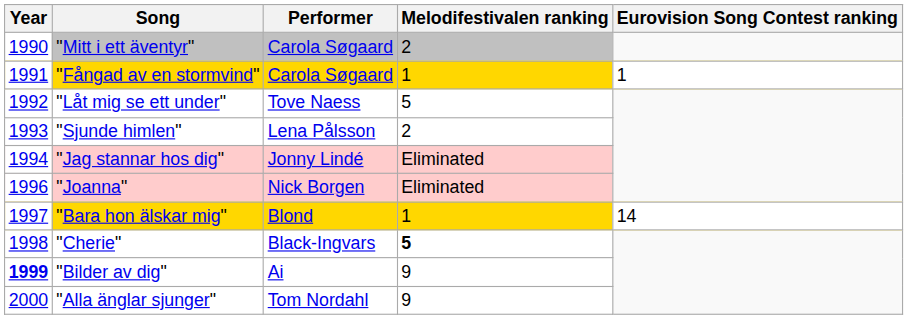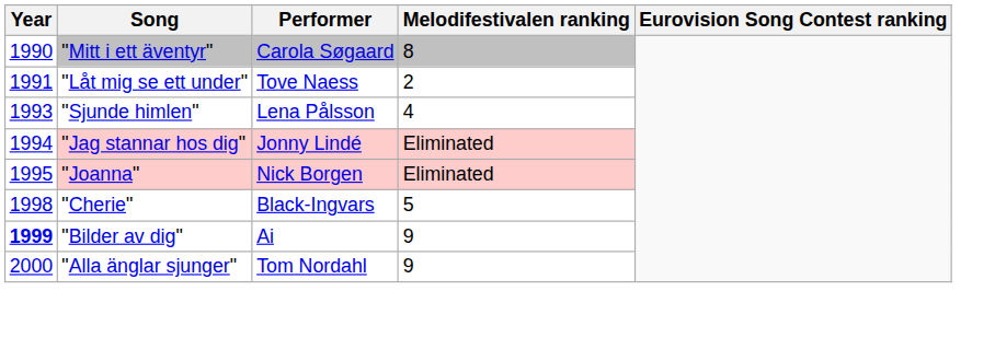"Mitt i ett äventyr" | Melodifestivalen ranking: 2 -> 8
- row: 1991 | "Fångad av en stormvind" | Carola Søgaard | 1 | 1
"Låt mig se ett under" | Year: 1992 -> 1991
"Låt mig se ett under" | Melodifestivalen ranking: 5 -> 2
"Sjunde himlen" | Melodifestivalen ranking: 2 -> 4
"Joanna" | Year: 1996 -> 1995
- row: 1997 | "Bara hon älskar mig" | Blond | 1 | 14
"Cherie" | Melodifestivalen ranking: bold -> normal
